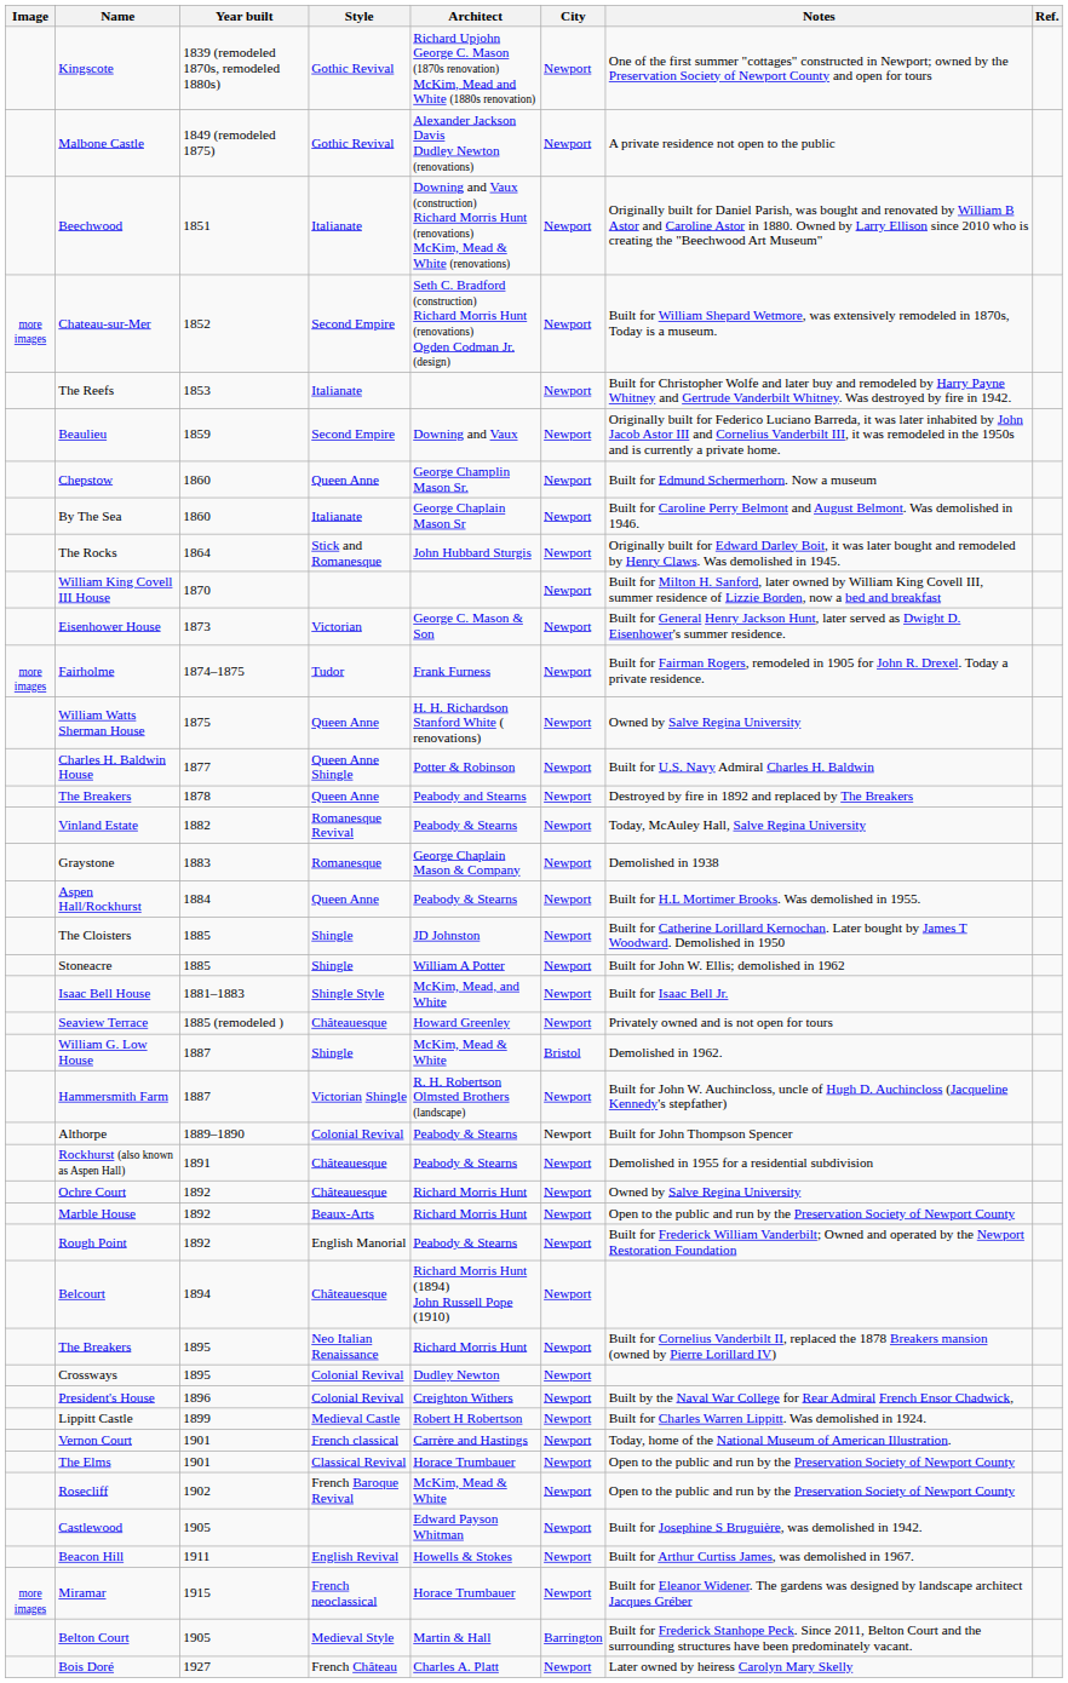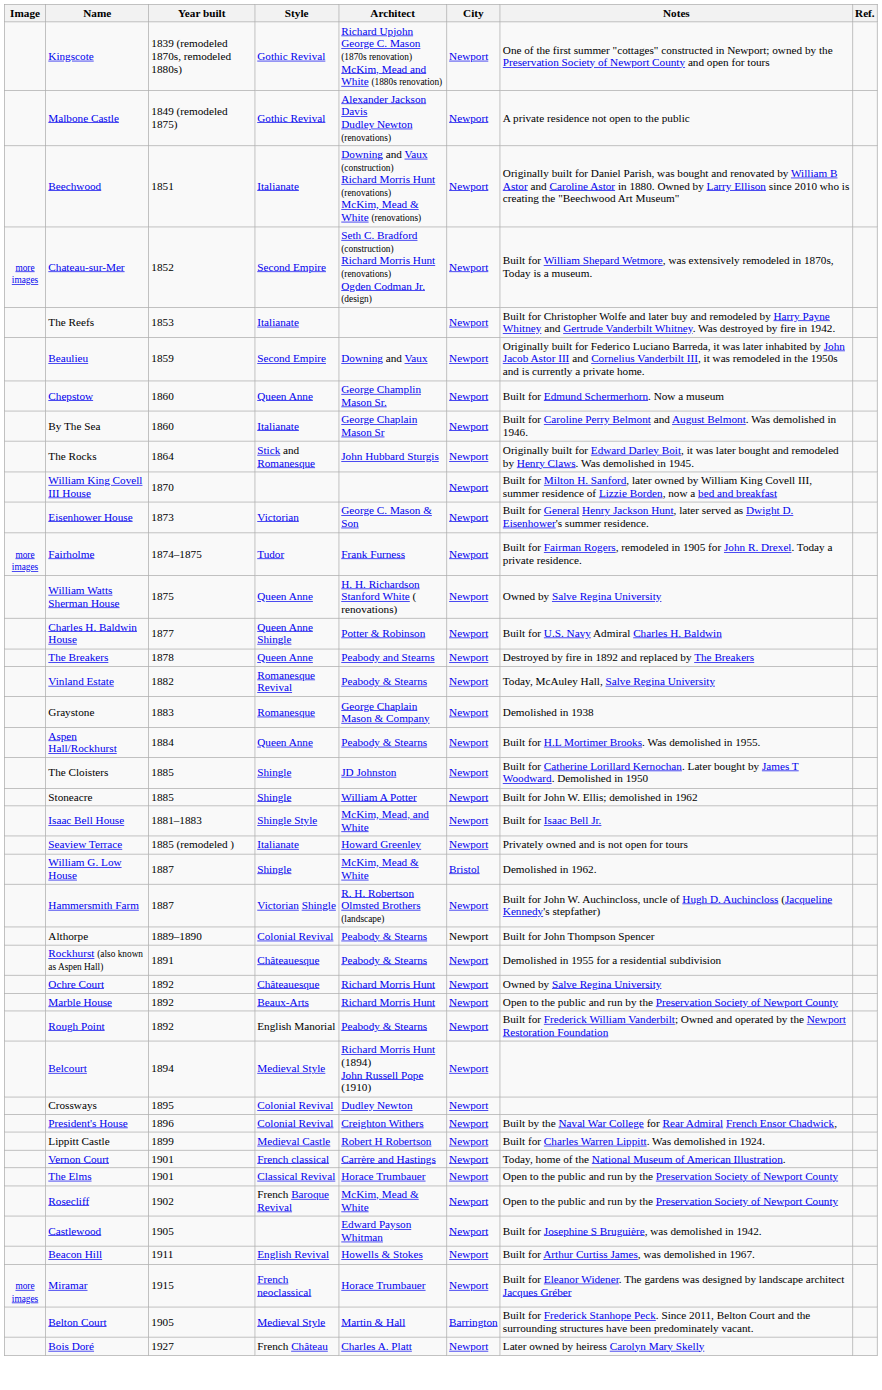Seaview Terrace | Style: Châteauesque -> Italianate
Belcourt | Style: Châteauesque -> Medieval Style
- row: The Breakers | 1895 | Neo Italian Renaissance | Richard Morris Hunt | Newport | Built for Cornelius Vanderbilt II, replaced the 1878 Breakers mansion (owned by Pierre Lorillard IV)
